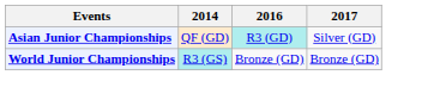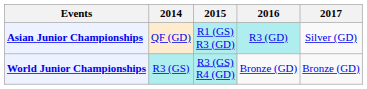+ column: 2015 | R1 (GS) R3 (GD) | R3 (GS) R4 (GD)
